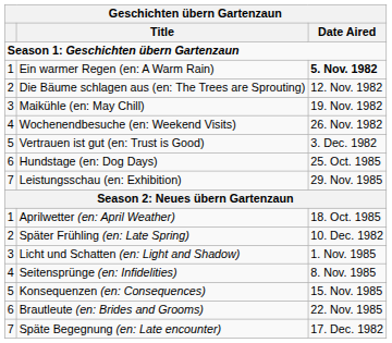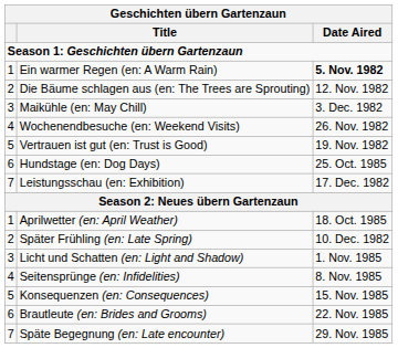Maikühle (en: May Chill) | Date Aired: 19. Nov. 1982 -> 3. Dec. 1982
Vertrauen ist gut (en: Trust is Good) | Date Aired: 3. Dec. 1982 -> 19. Nov. 1982
Leistungsschau (en: Exhibition) | Date Aired: 29. Nov. 1985 -> 17. Dec. 1982
Späte Begegnung (en: Late encounter) | Date Aired: 17. Dec. 1982 -> 29. Nov. 1985
